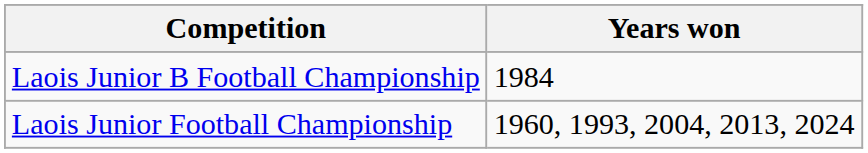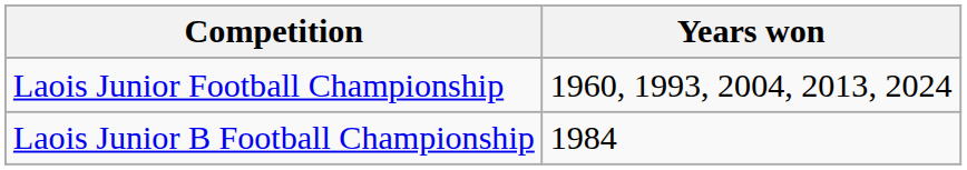rows swapped: Laois Junior Football Championship <-> Laois Junior B Football Championship
